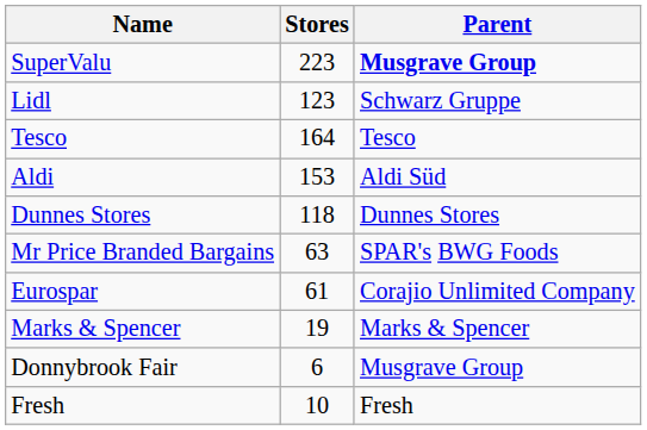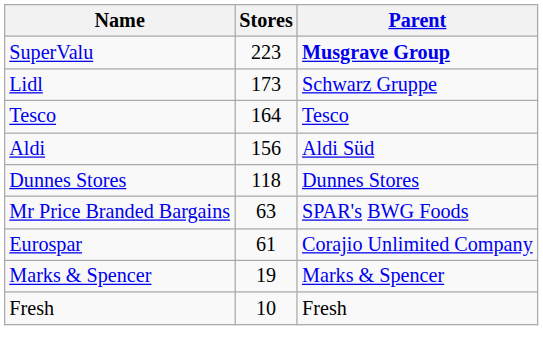Lidl | Stores: 123 -> 173
Aldi | Stores: 153 -> 156
- row: Donnybrook Fair | 6 | Musgrave Group
